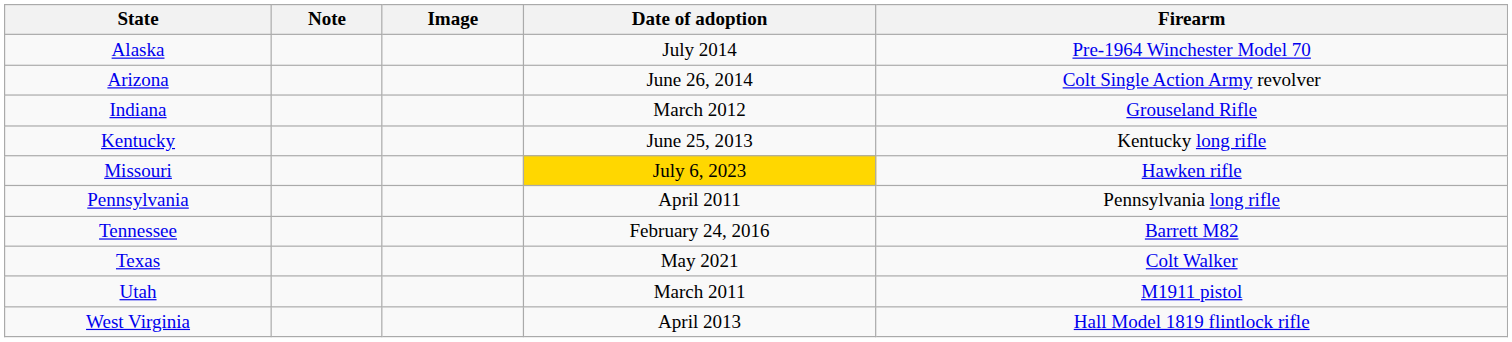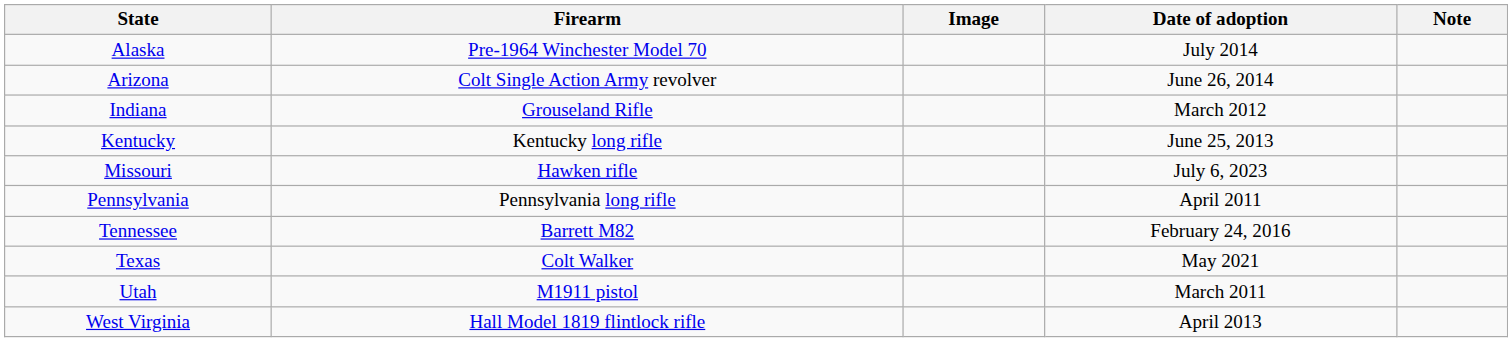columns swapped: Firearm <-> Note
Missouri | Date of adoption: gold background -> no background
